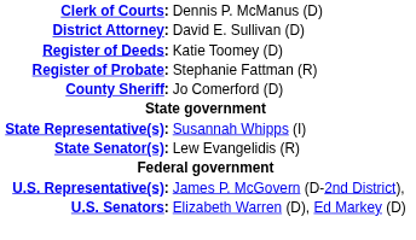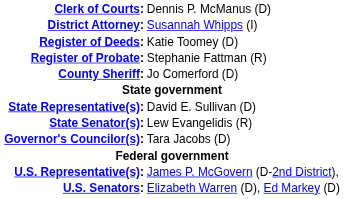District Attorney: | column 2: David E. Sullivan (D) -> Susannah Whipps (I)
State Representative(s): | column 2: Susannah Whipps (I) -> David E. Sullivan (D)
+ row: Governor's Councilor(s): | Tara Jacobs (D)
